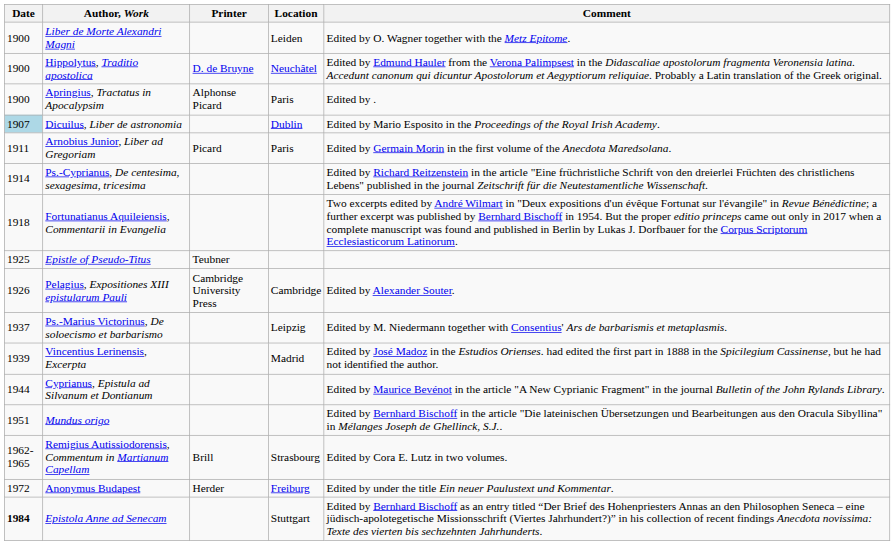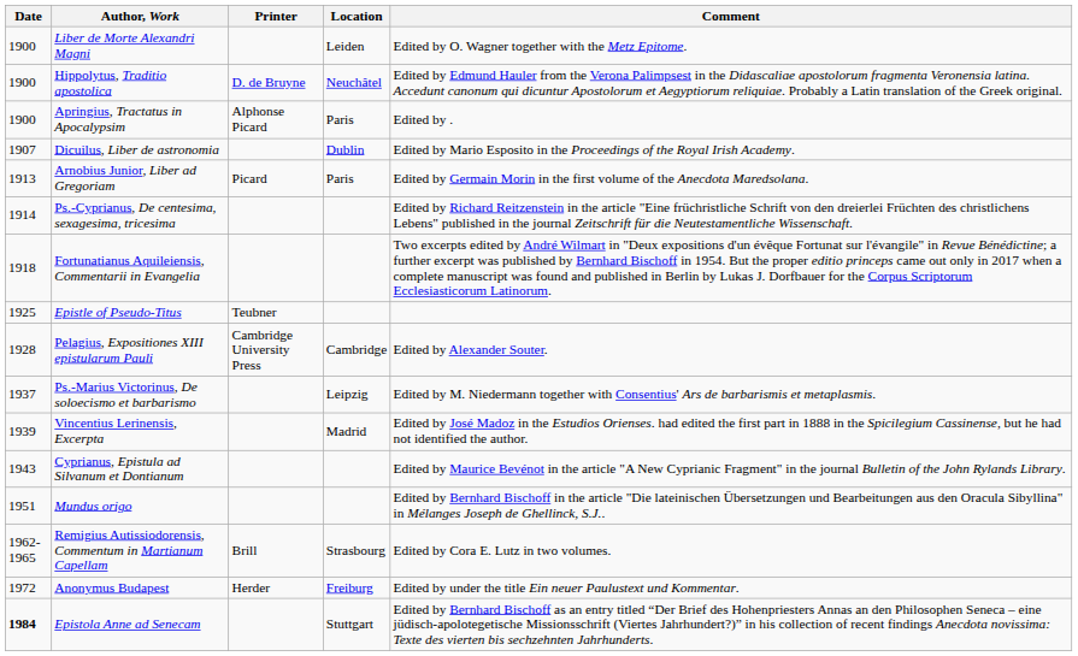Dicuilus, Liber de astronomia | Date: lightblue background -> no background
Arnobius Junior, Liber ad Gregoriam | Date: 1911 -> 1913
Pelagius, Expositiones XIII epistularum Pauli | Date: 1926 -> 1928
Cyprianus, Epistula ad Silvanum et Dontianum | Date: 1944 -> 1943
